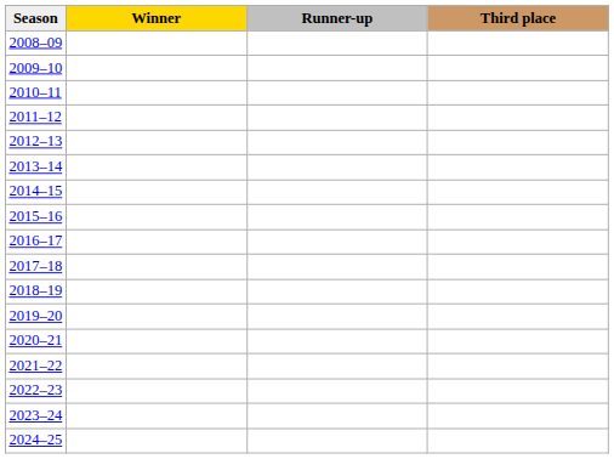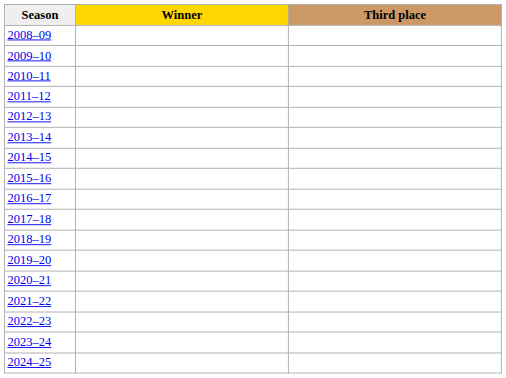- column: Runner-up
